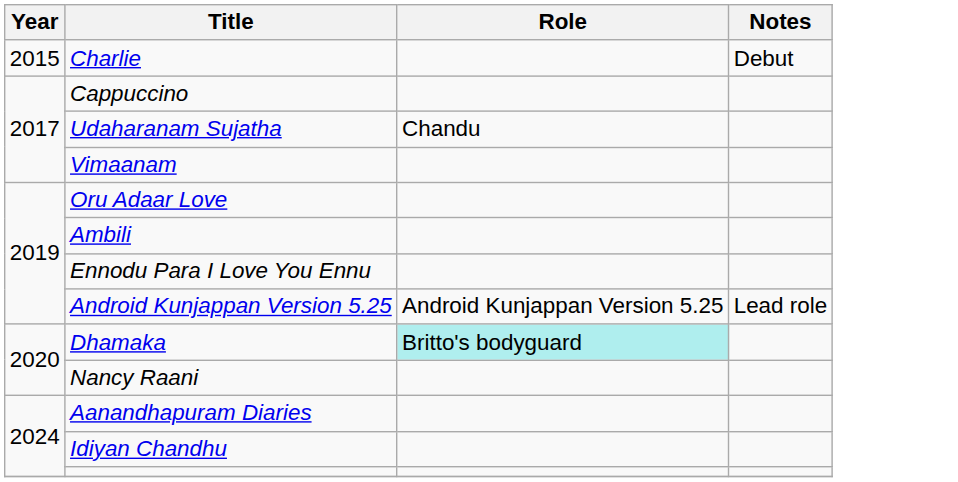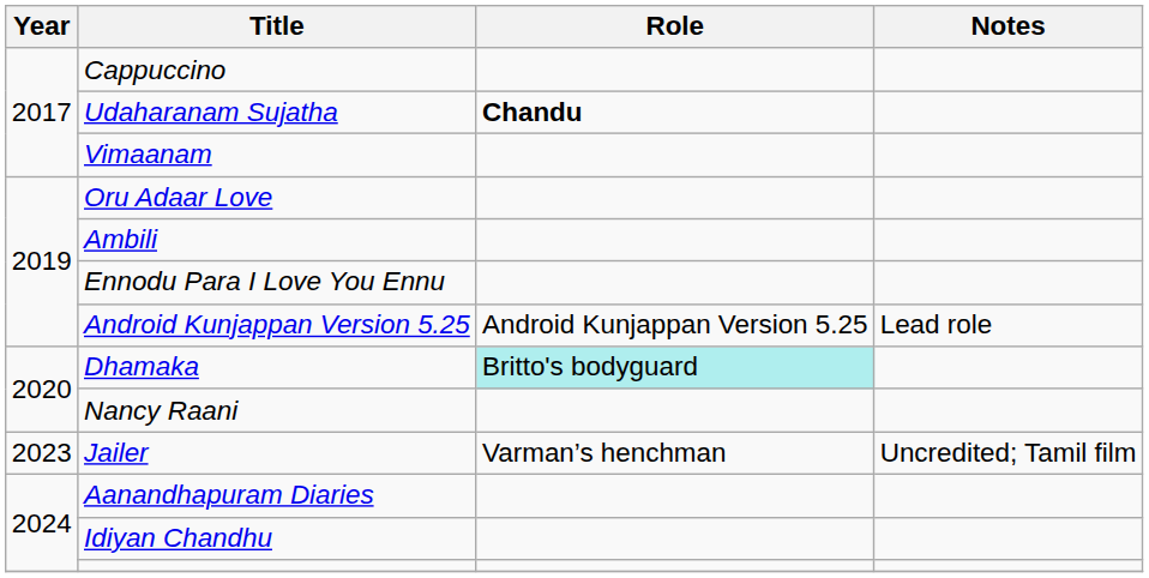- row: 2015 | Charlie | Debut
Udaharanam Sujatha | Role: normal -> bold
+ row: 2023 | Jailer | Varman’s henchman | Uncredited; Tamil film
